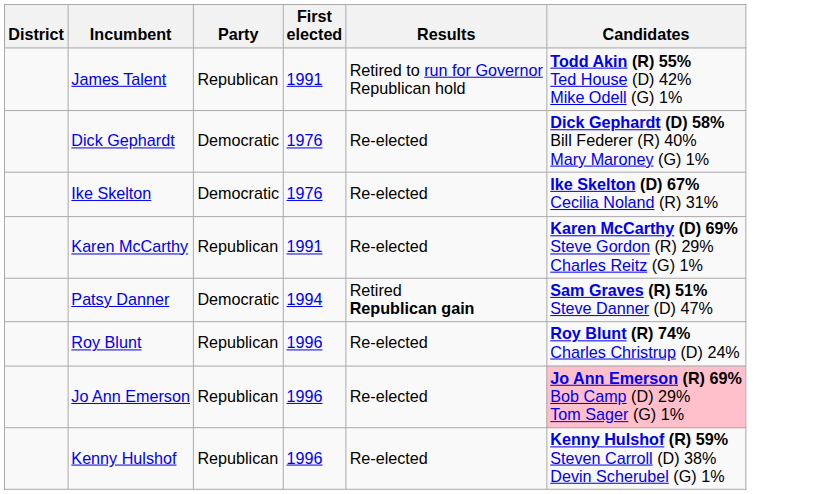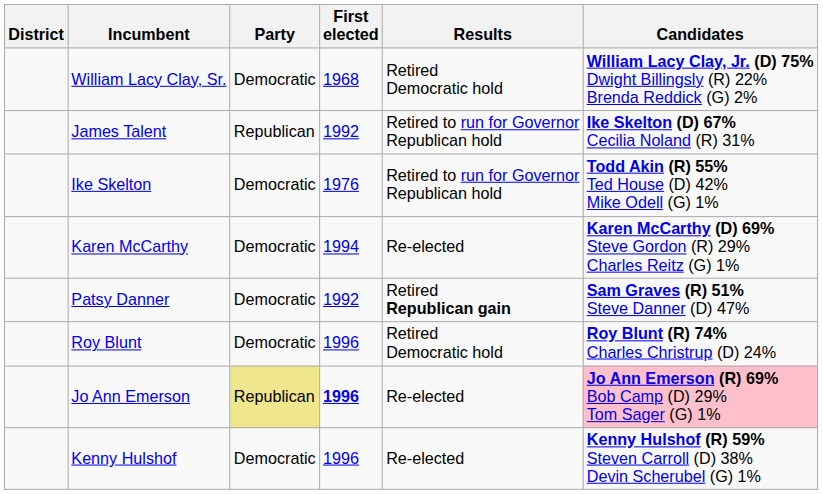+ row: William Lacy Clay, Sr. | Democratic | 1968 | Retired Democratic hold | William Lacy Clay, Jr. (D) 75% Dwight Billingsly (R) 22% Brenda Reddick (G) 2%
James Talent | First elected: 1991 -> 1992
James Talent | Candidates: Todd Akin (R) 55% Ted House (D) 42% Mike Odell (G) 1% -> Ike Skelton (D) 67% Cecilia Noland (R) 31%
- row: Dick Gephardt | Democratic | 1976 | Re-elected | Dick Gephardt (D) 58% Bill Federer (R) 40% Mary Maroney (G) 1%
Ike Skelton | Results: Re-elected -> Retired to run for Governor Republican hold
Ike Skelton | Candidates: Ike Skelton (D) 67% Cecilia Noland (R) 31% -> Todd Akin (R) 55% Ted House (D) 42% Mike Odell (G) 1%
Karen McCarthy | Party: Republican -> Democratic
Karen McCarthy | First elected: 1991 -> 1994
Patsy Danner | First elected: 1994 -> 1992
Roy Blunt | Party: Republican -> Democratic
Roy Blunt | Results: Re-elected -> Retired Democratic hold
Jo Ann Emerson | Party: no background -> khaki background
Jo Ann Emerson | First elected: normal -> bold
Kenny Hulshof | Party: Republican -> Democratic
